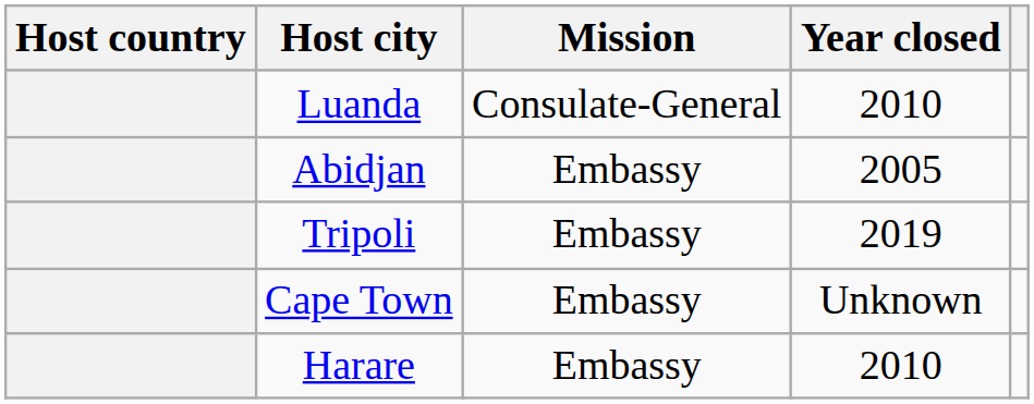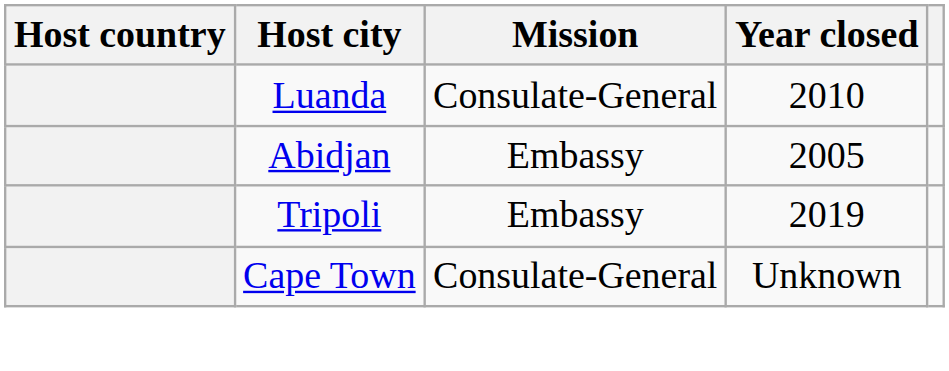Cape Town | Mission: Embassy -> Consulate-General
- row: Harare | Embassy | 2010
